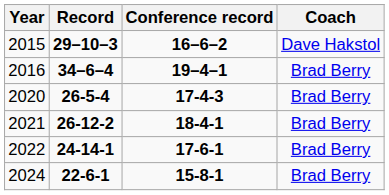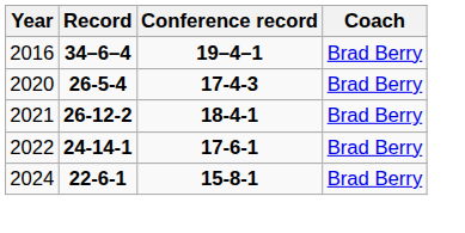- row: 2015 | 29–10–3 | 16–6–2 | Dave Hakstol
